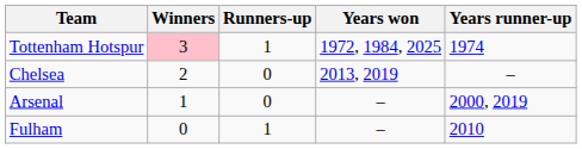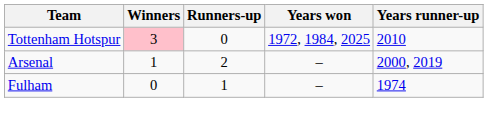Tottenham Hotspur | Runners-up: 1 -> 0
Tottenham Hotspur | Years runner-up: 1974 -> 2010
- row: Chelsea | 2 | 0 | 2013, 2019 | –
Arsenal | Runners-up: 0 -> 2
Fulham | Years runner-up: 2010 -> 1974
